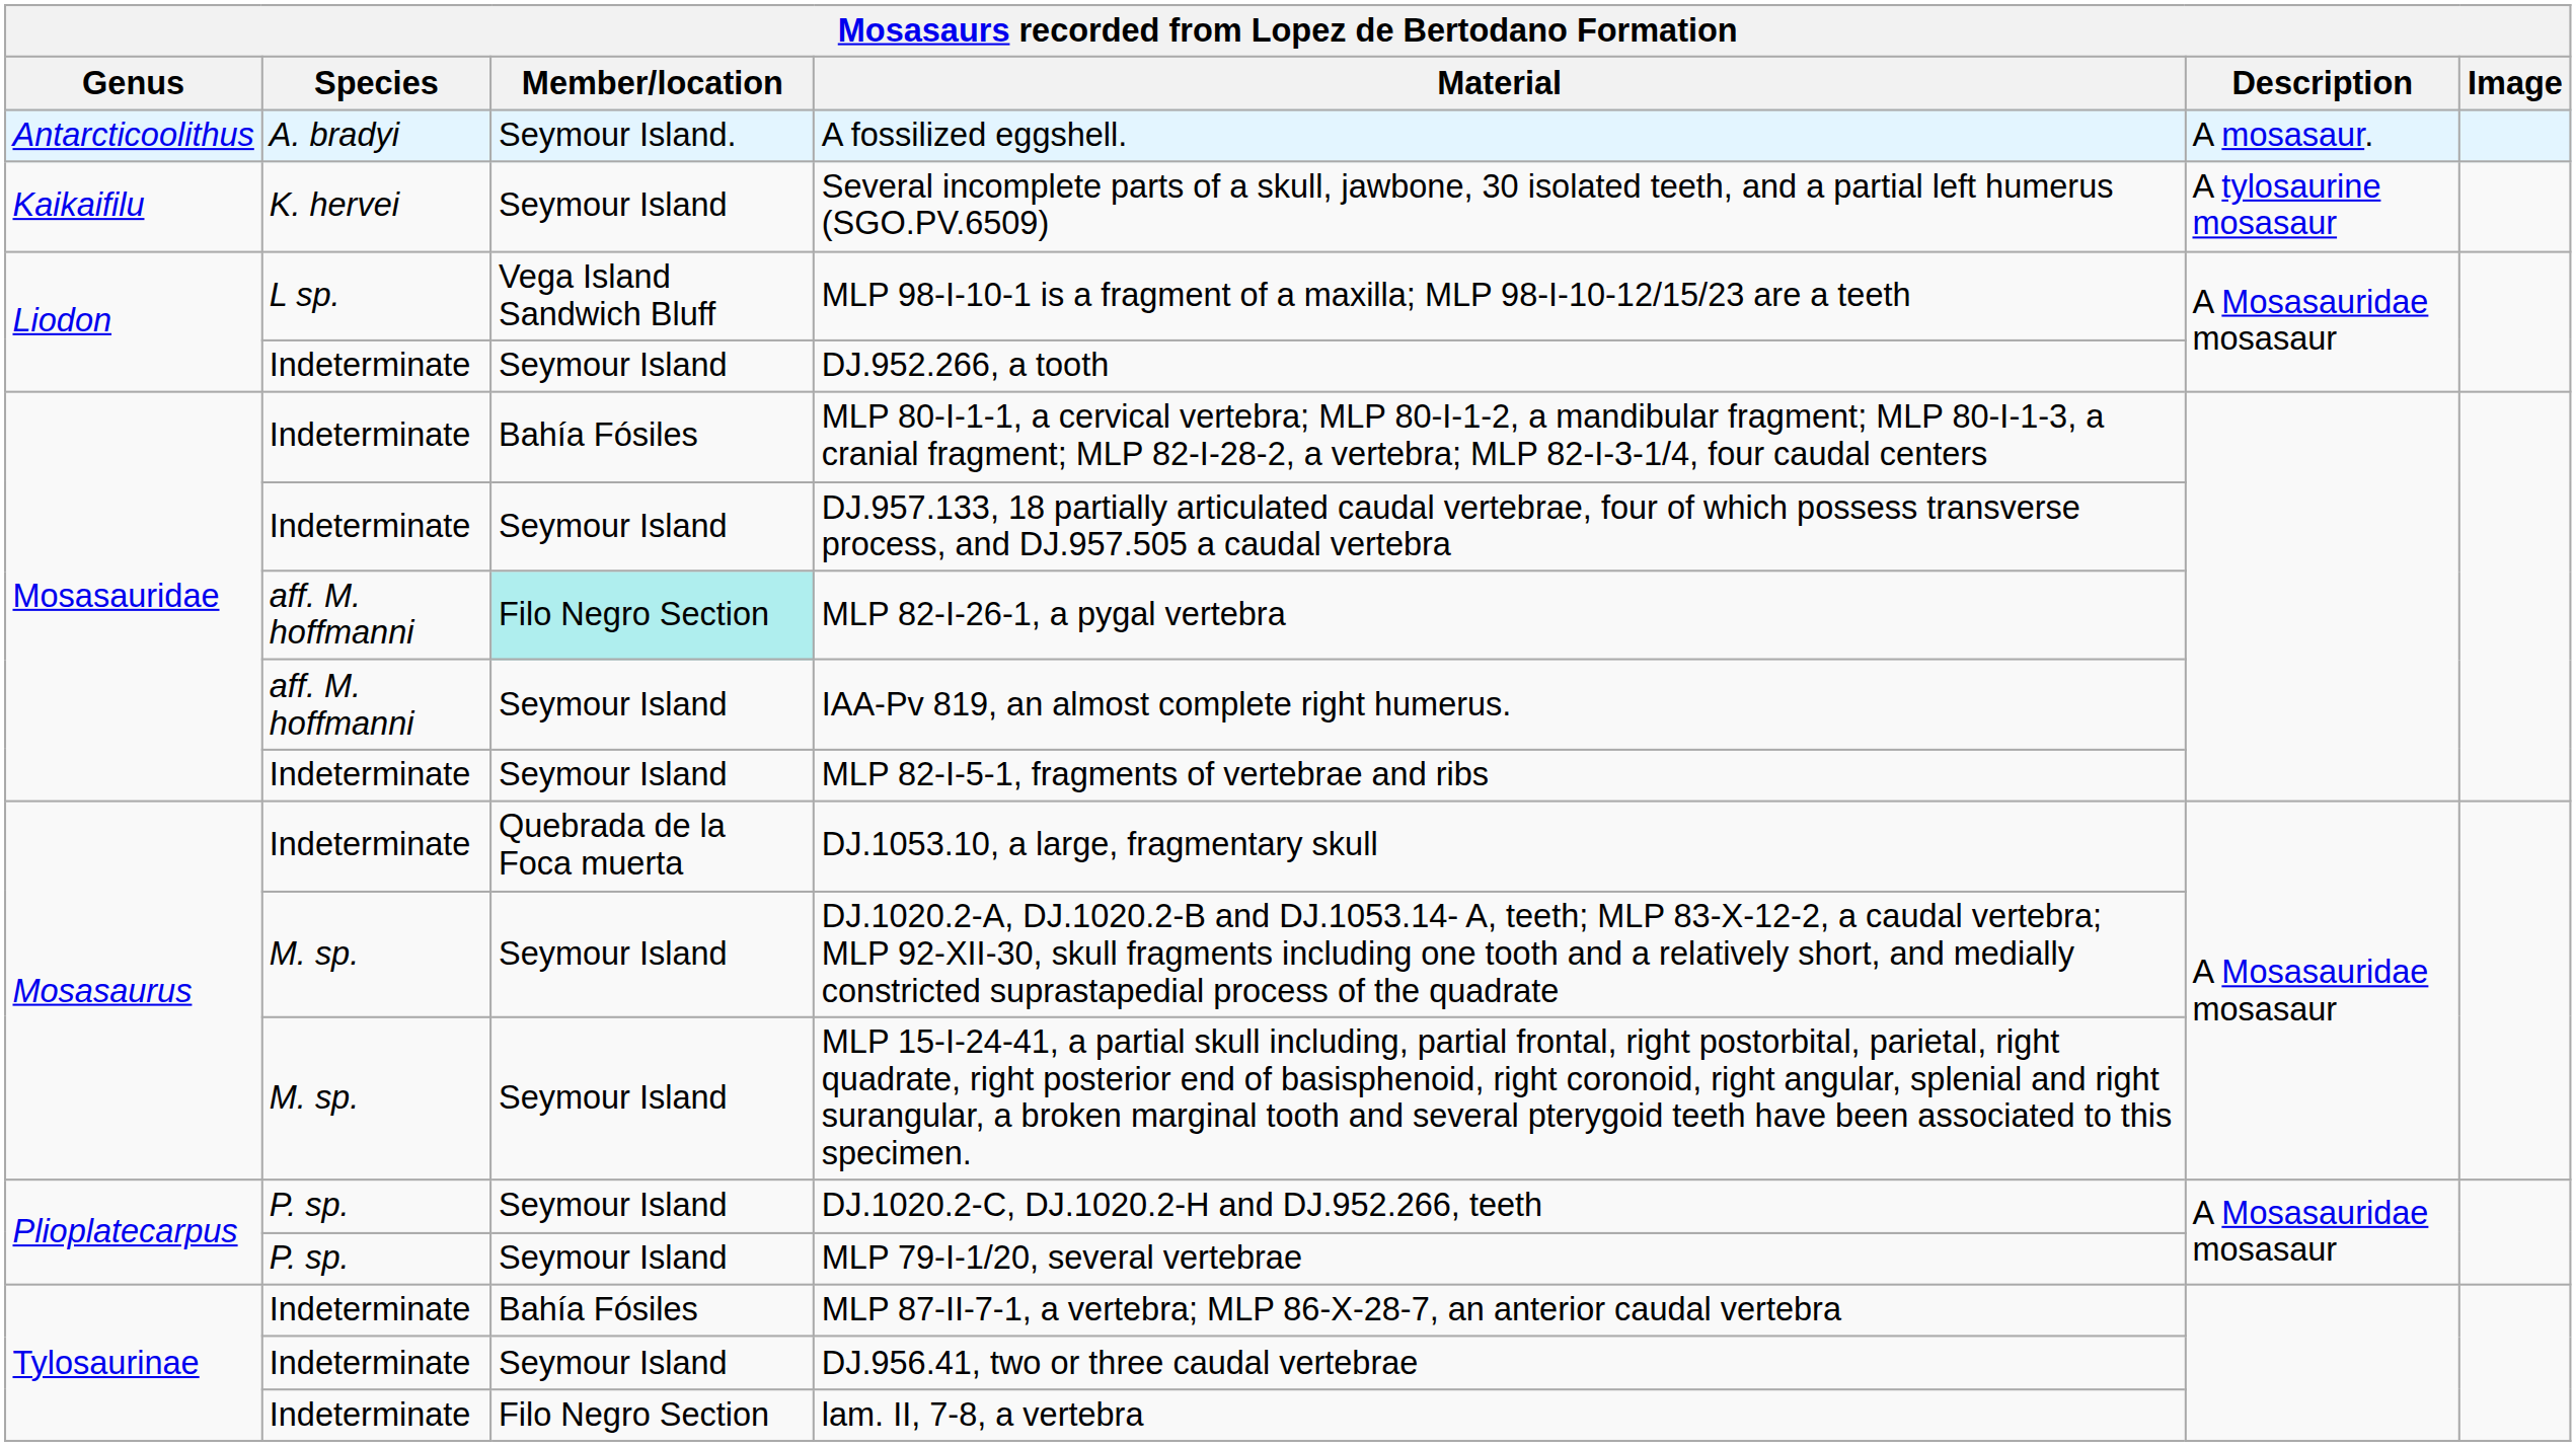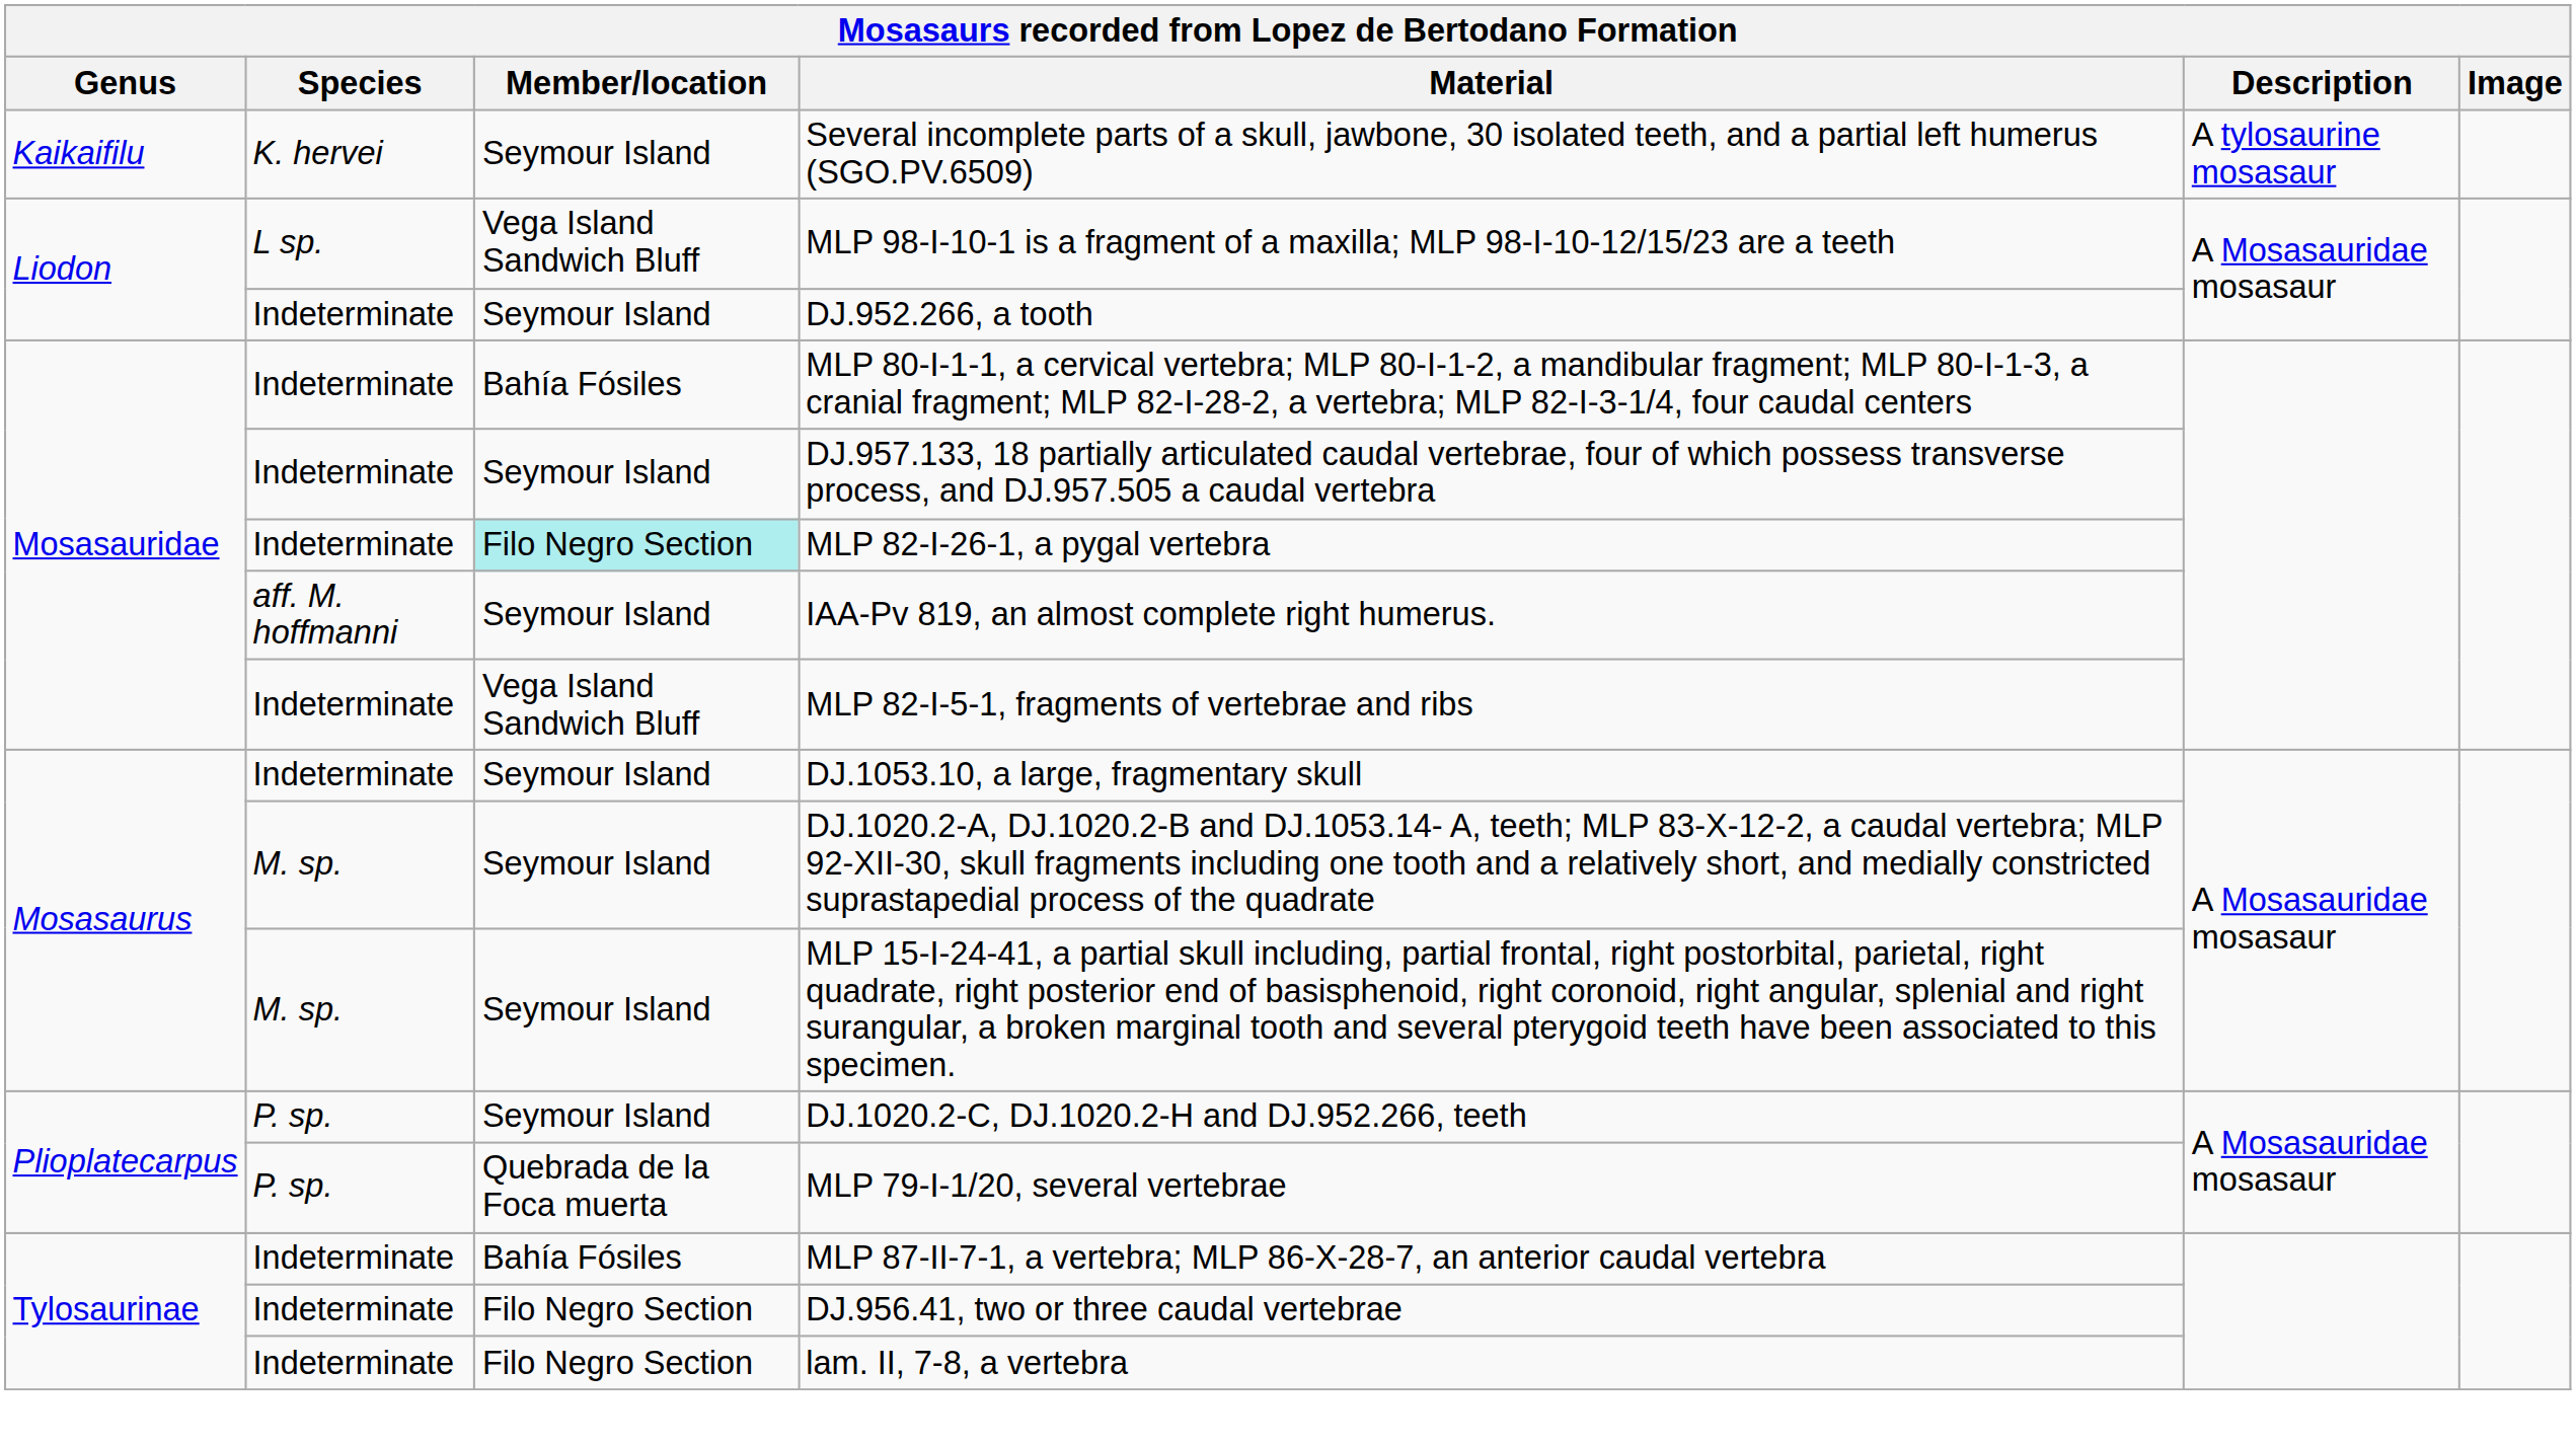- row: Antarcticoolithus | A. bradyi | Seymour Island. | A fossilized eggshell. | A mosasaur.
MLP 82-I-26-1, a pygal vertebra | Species: aff. M. hoffmanni -> Indeterminate
MLP 82-I-5-1, fragments of vertebrae and ribs | Member/location: Seymour Island -> Vega Island Sandwich Bluff
DJ.1053.10, a large, fragmentary skull | Member/location: Quebrada de la Foca muerta -> Seymour Island
MLP 79-I-1/20, several vertebrae | Member/location: Seymour Island -> Quebrada de la Foca muerta
DJ.956.41, two or three caudal vertebrae | Member/location: Seymour Island -> Filo Negro Section
